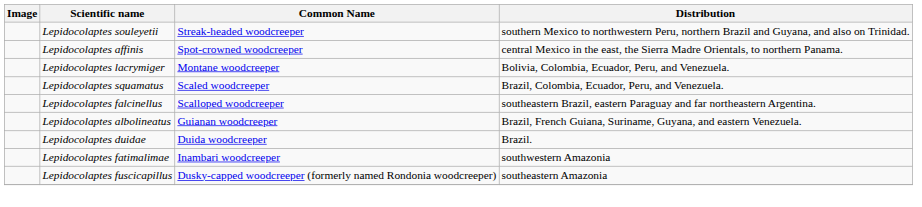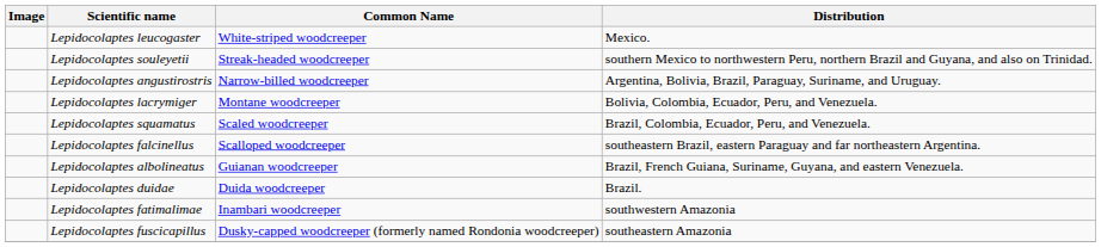+ row: Lepidocolaptes leucogaster | White-striped woodcreeper | Mexico.
+ row: Lepidocolaptes angustirostris | Narrow-billed woodcreeper | Argentina, Bolivia, Brazil, Paraguay, Suriname, and Uruguay.
- row: Lepidocolaptes affinis | Spot-crowned woodcreeper | central Mexico in the east, the Sierra Madre Orientals, to northern Panama.
